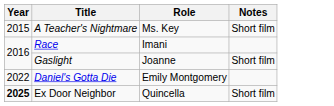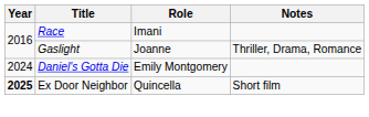- row: 2015 | A Teacher's Nightmare | Ms. Key | Short film
Gaslight | Notes: Short film -> Thriller, Drama, Romance
Daniel's Gotta Die | Year: 2022 -> 2024
